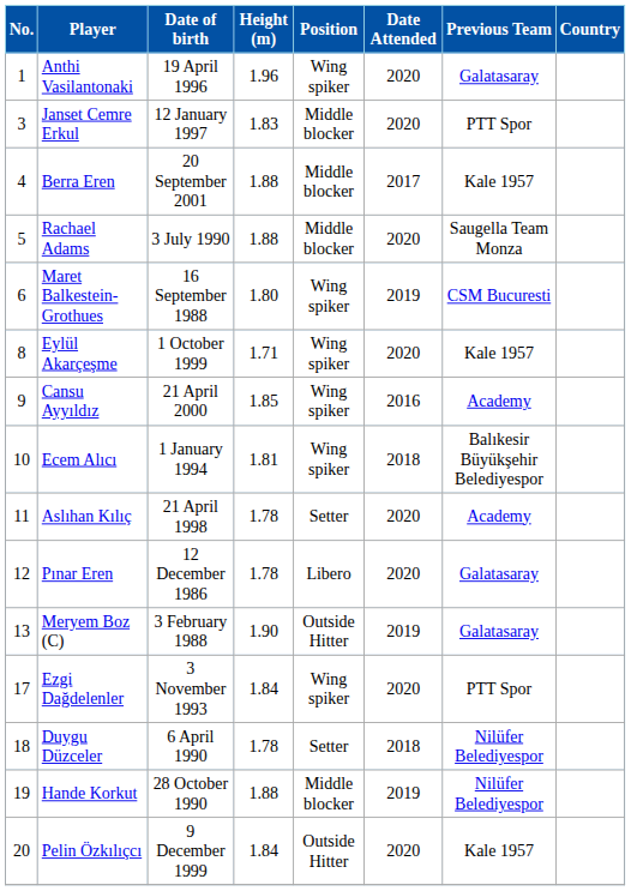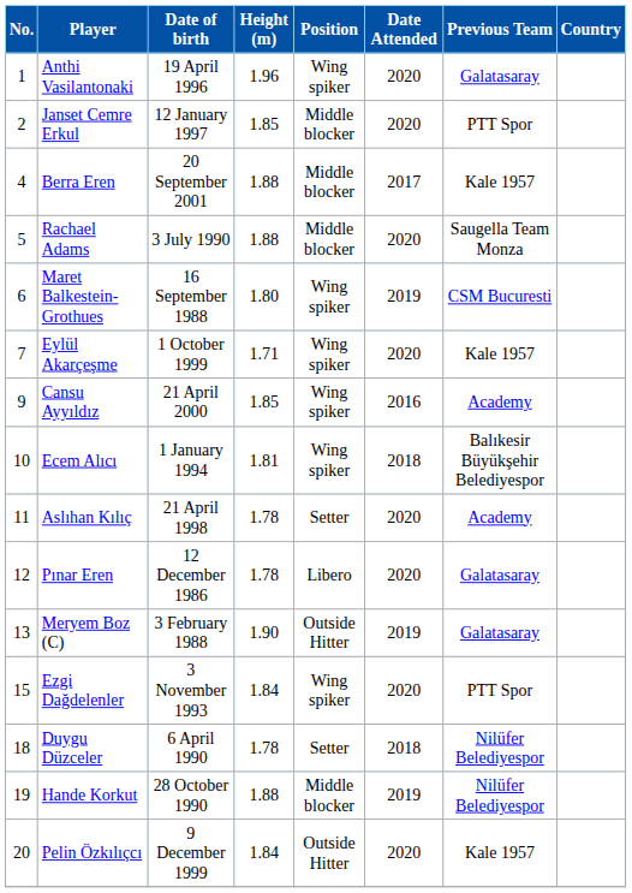Janset Cemre Erkul | No.: 3 -> 2
Janset Cemre Erkul | Height (m): 1.83 -> 1.85
Eylül Akarçeşme | No.: 8 -> 7
Ezgi Dağdelenler | No.: 17 -> 15
